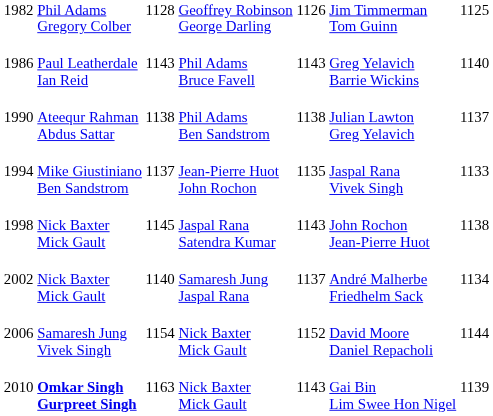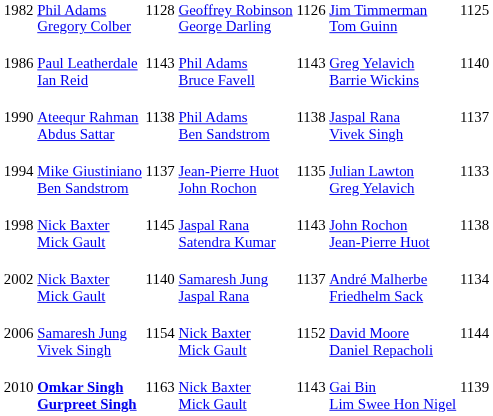1990 | column 6: Julian Lawton Greg Yelavich -> Jaspal Rana Vivek Singh
1994 | column 6: Jaspal Rana Vivek Singh -> Julian Lawton Greg Yelavich
